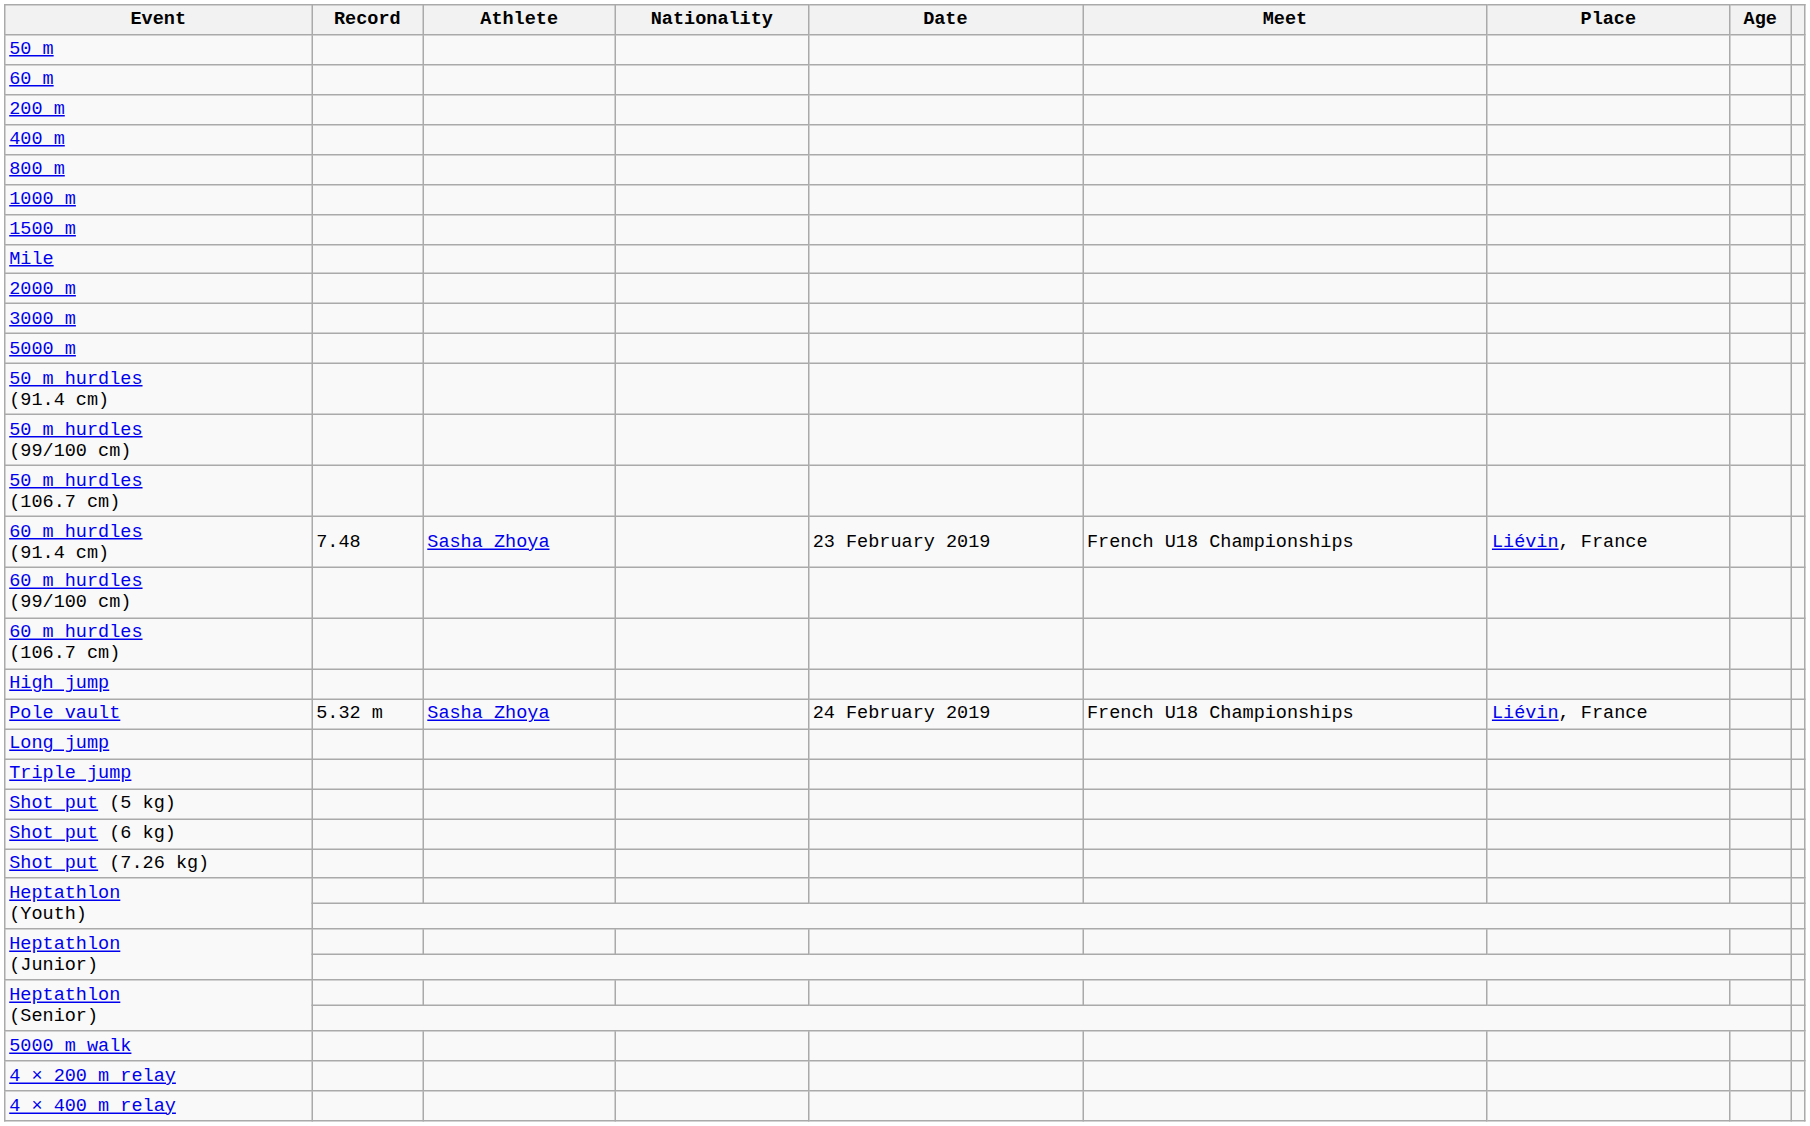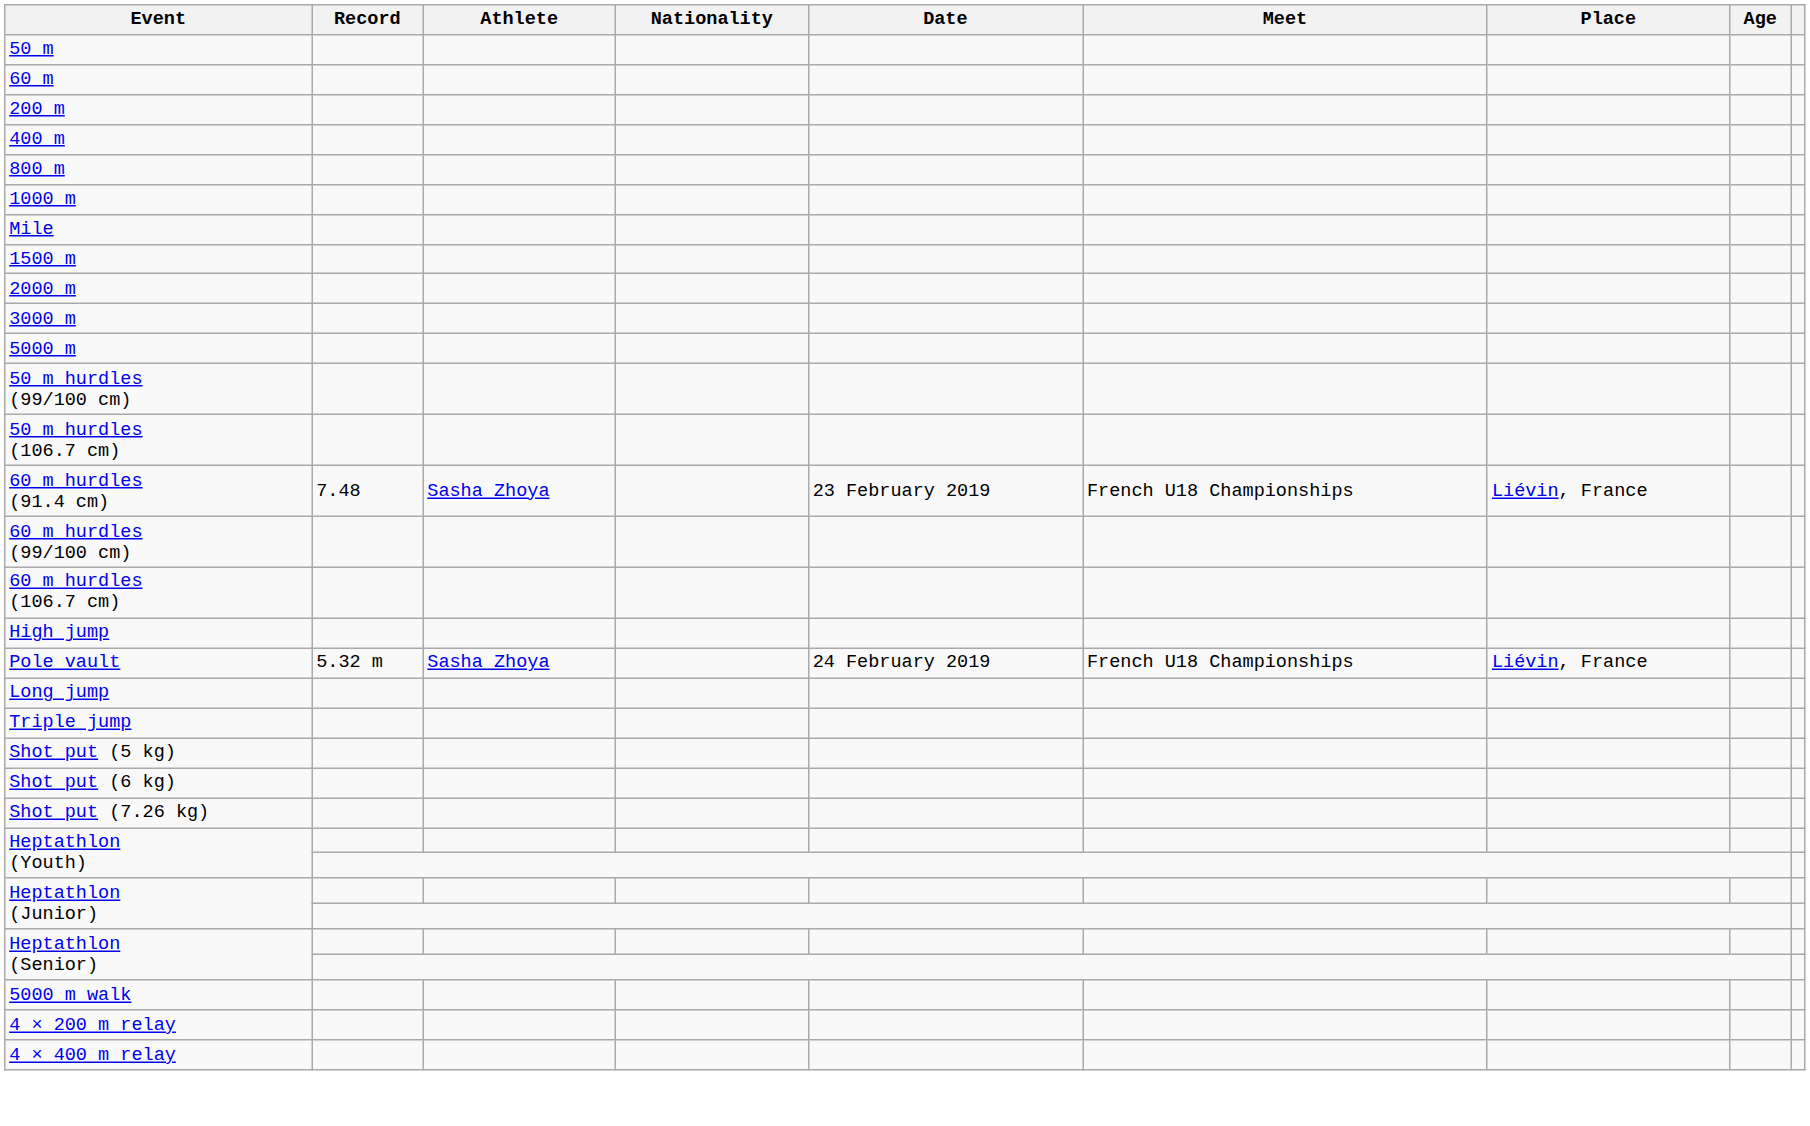rows swapped: 1500 m <-> Mile
- row: 50 m hurdles (91.4 cm)
